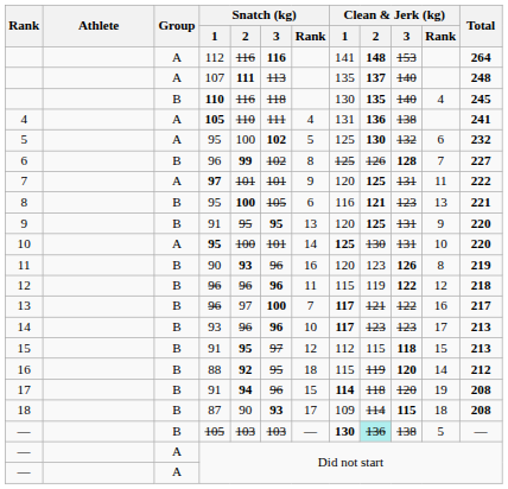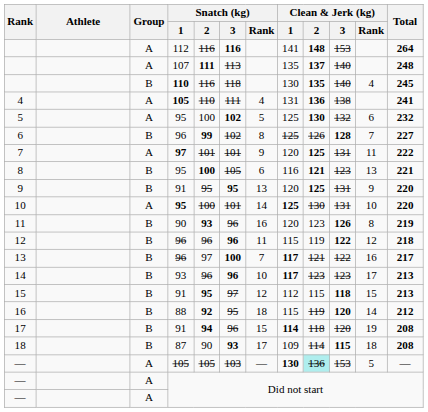— / 105 | Group: B -> A
— / 105 | Snatch (kg) / 2: 103 -> 105
— / 105 | Clean & Jerk (kg) / 3: 138 -> 153
